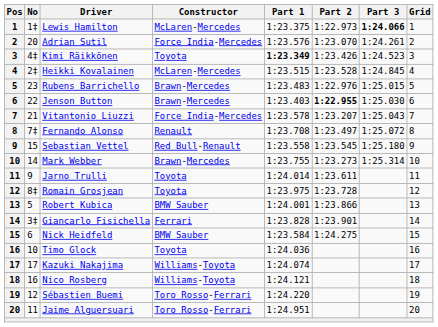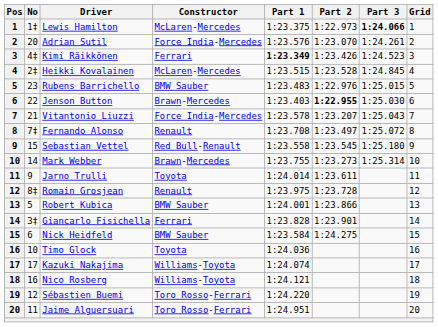Kimi Räikkönen | Constructor: Toyota -> Ferrari
Rubens Barrichello | Constructor: Brawn-Mercedes -> BMW Sauber
Romain Grosjean | Constructor: Toyota -> Renault
